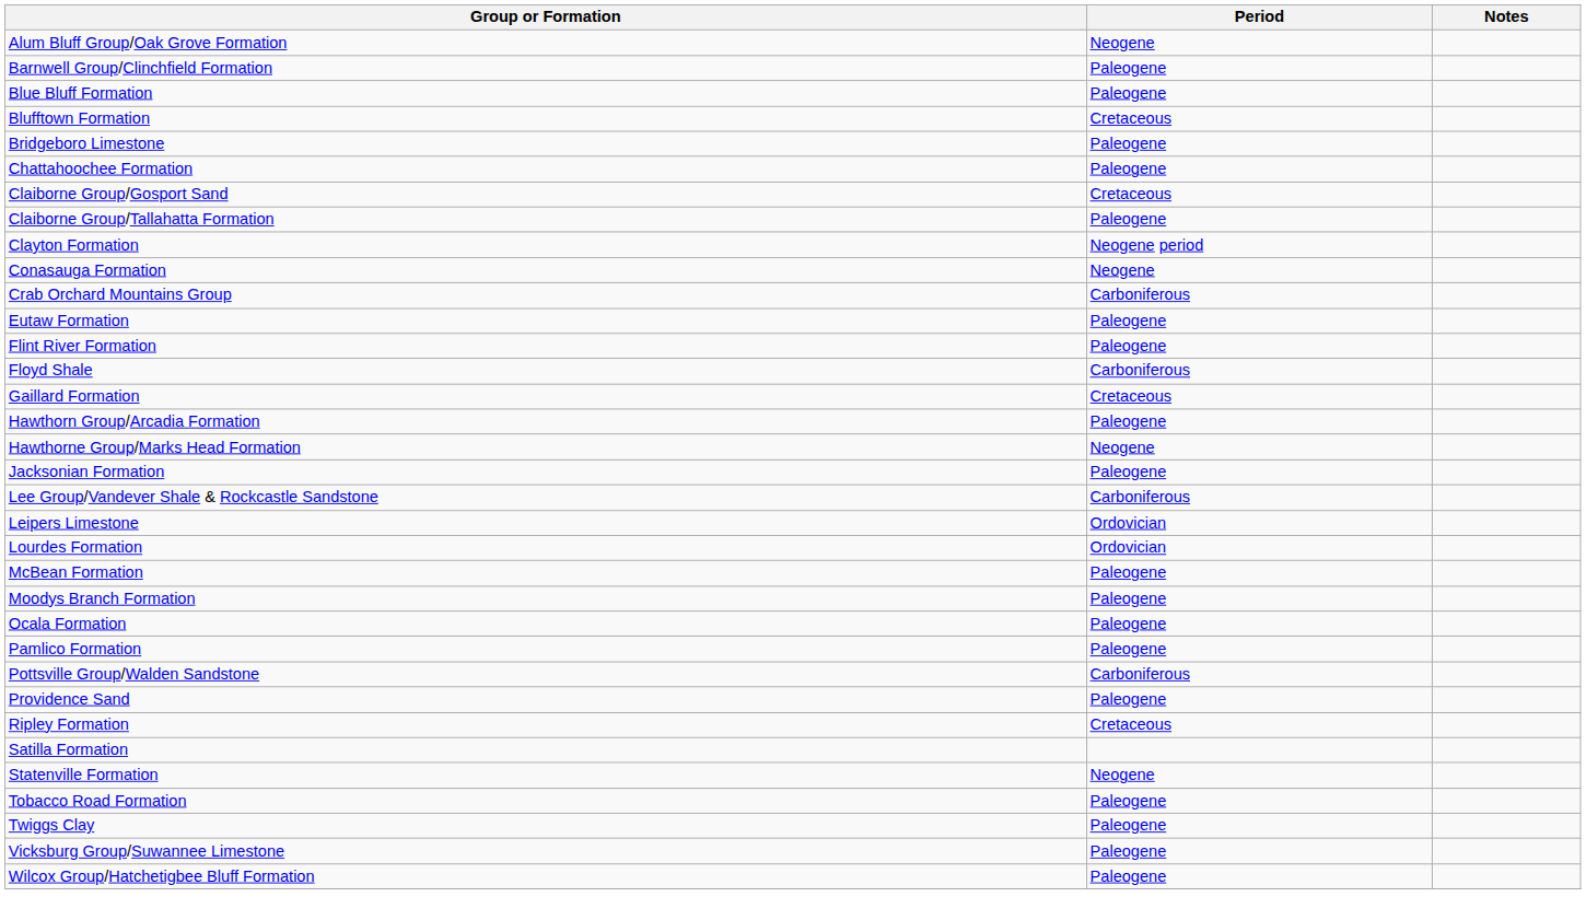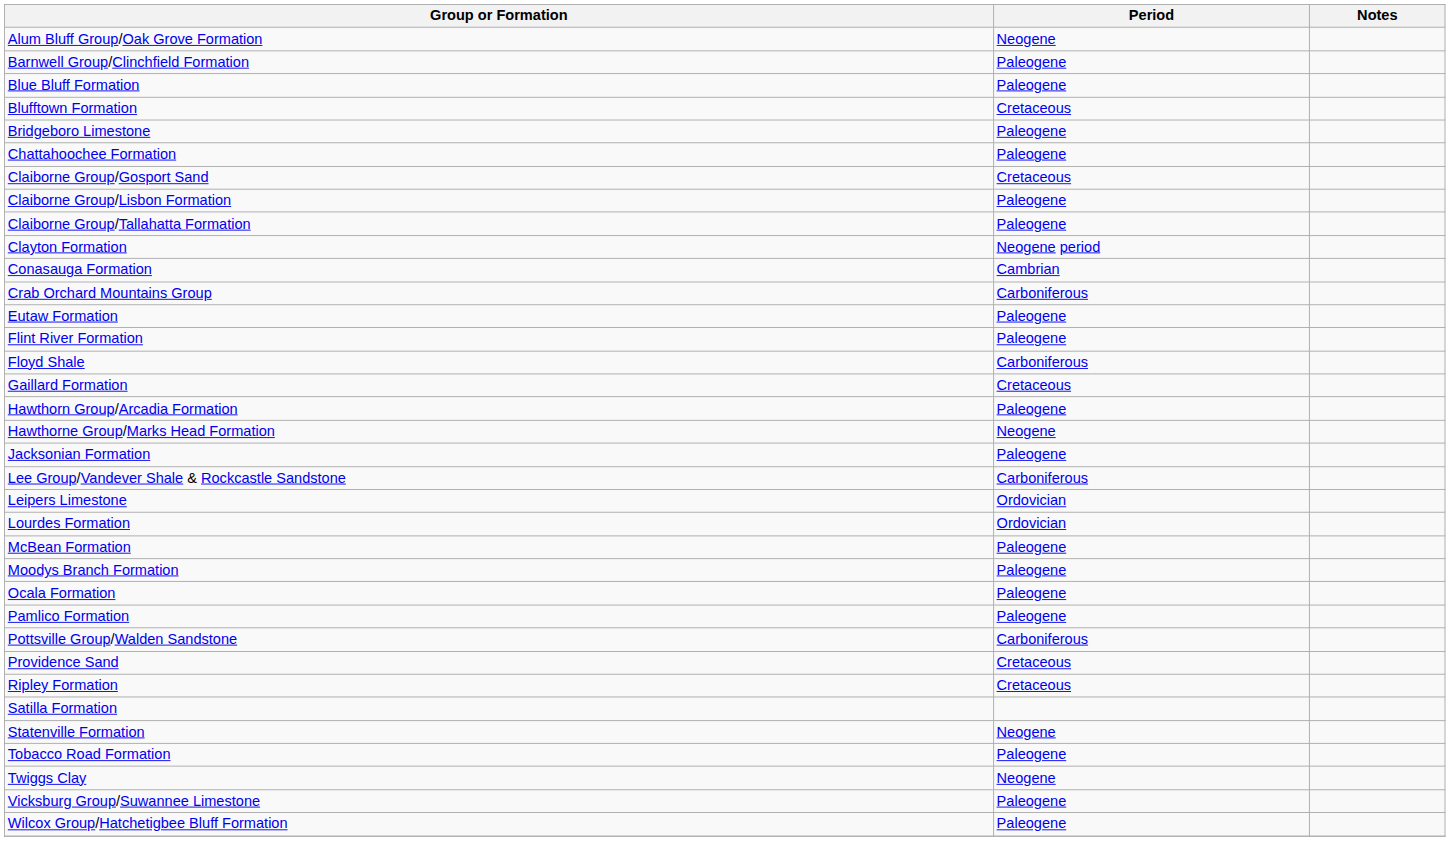+ row: Claiborne Group/Lisbon Formation | Paleogene
Conasauga Formation | Period: Neogene -> Cambrian
Providence Sand | Period: Paleogene -> Cretaceous
Twiggs Clay | Period: Paleogene -> Neogene
